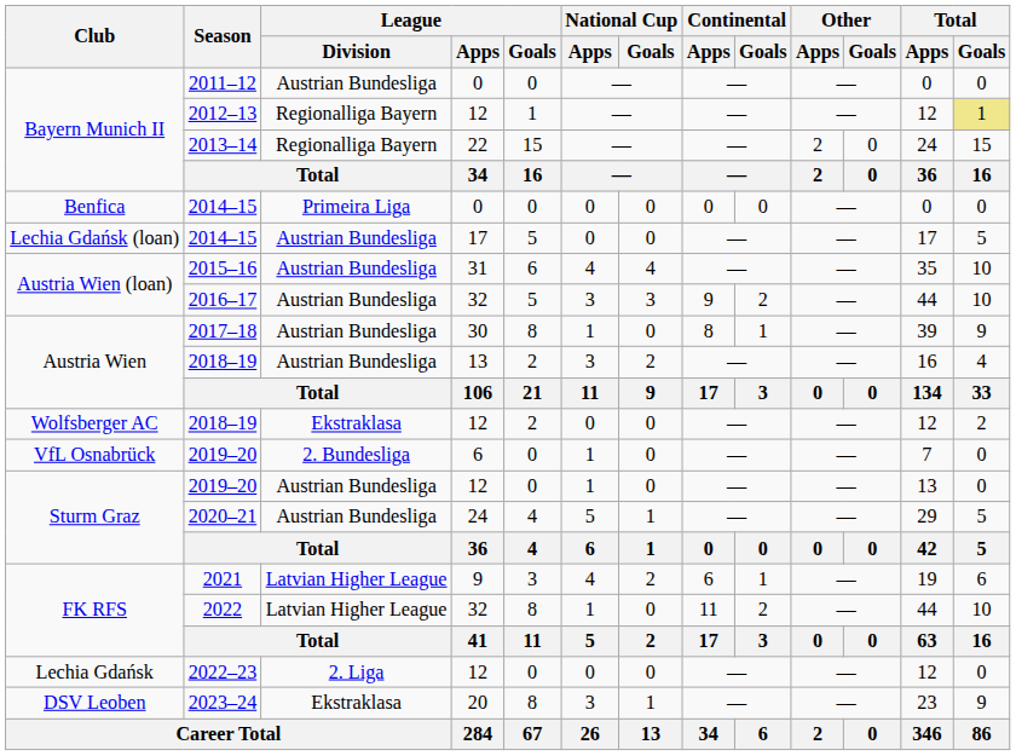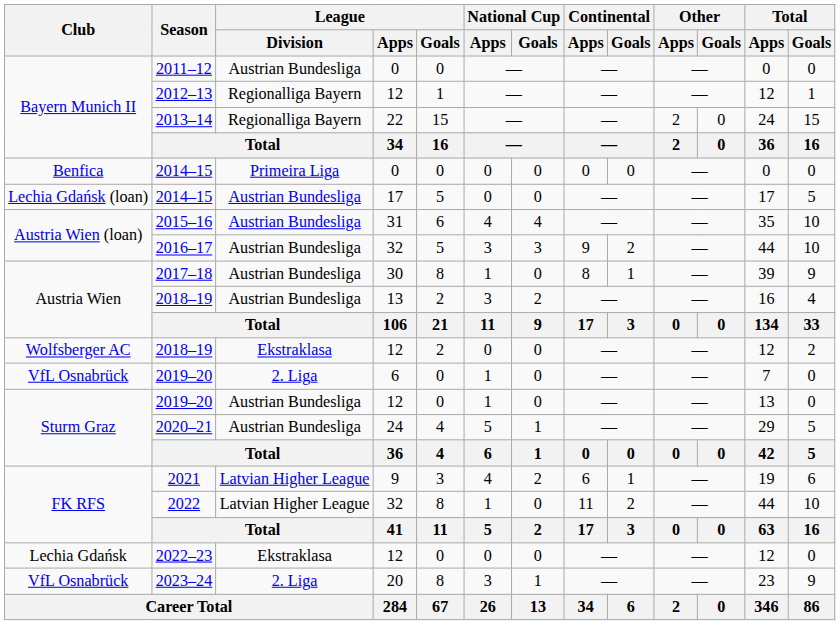2012–13 | Total / Goals: khaki background -> no background
2019–20 / 6 | League / Division: 2. Bundesliga -> 2. Liga
2022–23 | League / Division: 2. Liga -> Ekstraklasa
2023–24 | Club: DSV Leoben -> VfL Osnabrück
2023–24 | League / Division: Ekstraklasa -> 2. Liga
